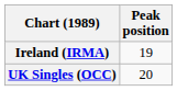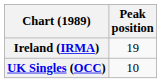UK Singles (OCC) | Peak position: 20 -> 10
